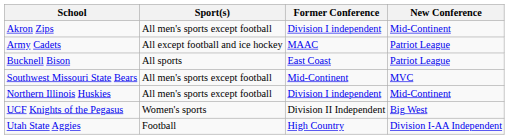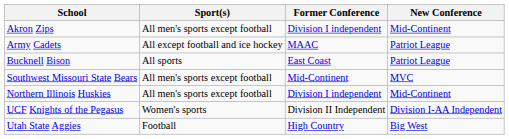UCF Knights of the Pegasus | New Conference: Big West -> Division I-AA Independent
Utah State Aggies | New Conference: Division I-AA Independent -> Big West
